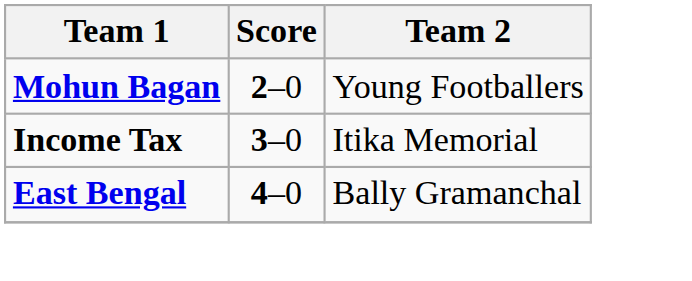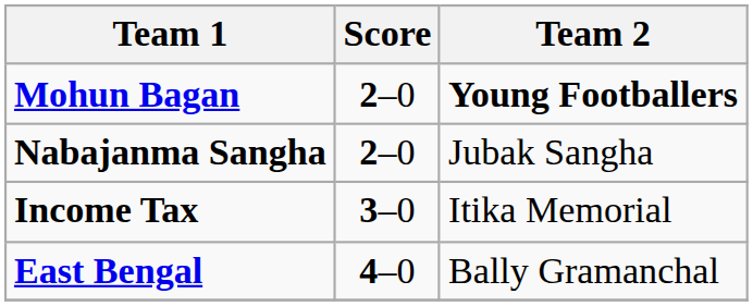Mohun Bagan | Team 2: normal -> bold
+ row: Nabajanma Sangha | 2–0 | Jubak Sangha
